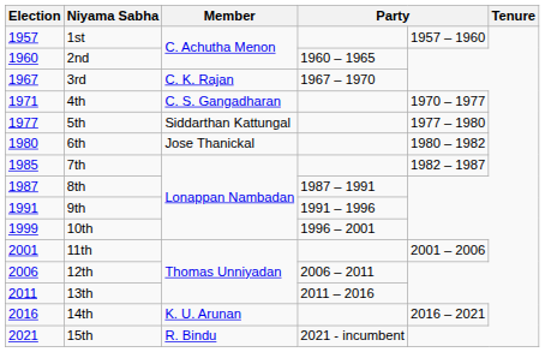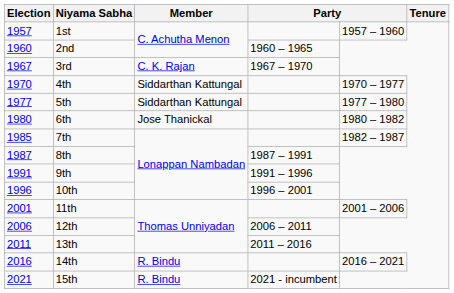4th | Election: 1971 -> 1970
4th | Member: C. S. Gangadharan -> Siddarthan Kattungal
10th | Election: 1999 -> 1996
14th | Member: K. U. Arunan -> R. Bindu
